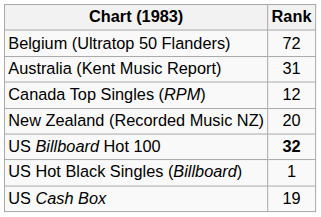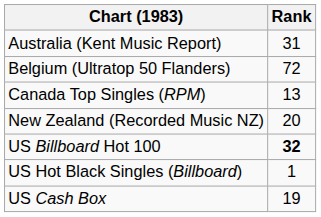rows swapped: Australia (Kent Music Report) <-> Belgium (Ultratop 50 Flanders)
Canada Top Singles (RPM) | Rank: 12 -> 13
